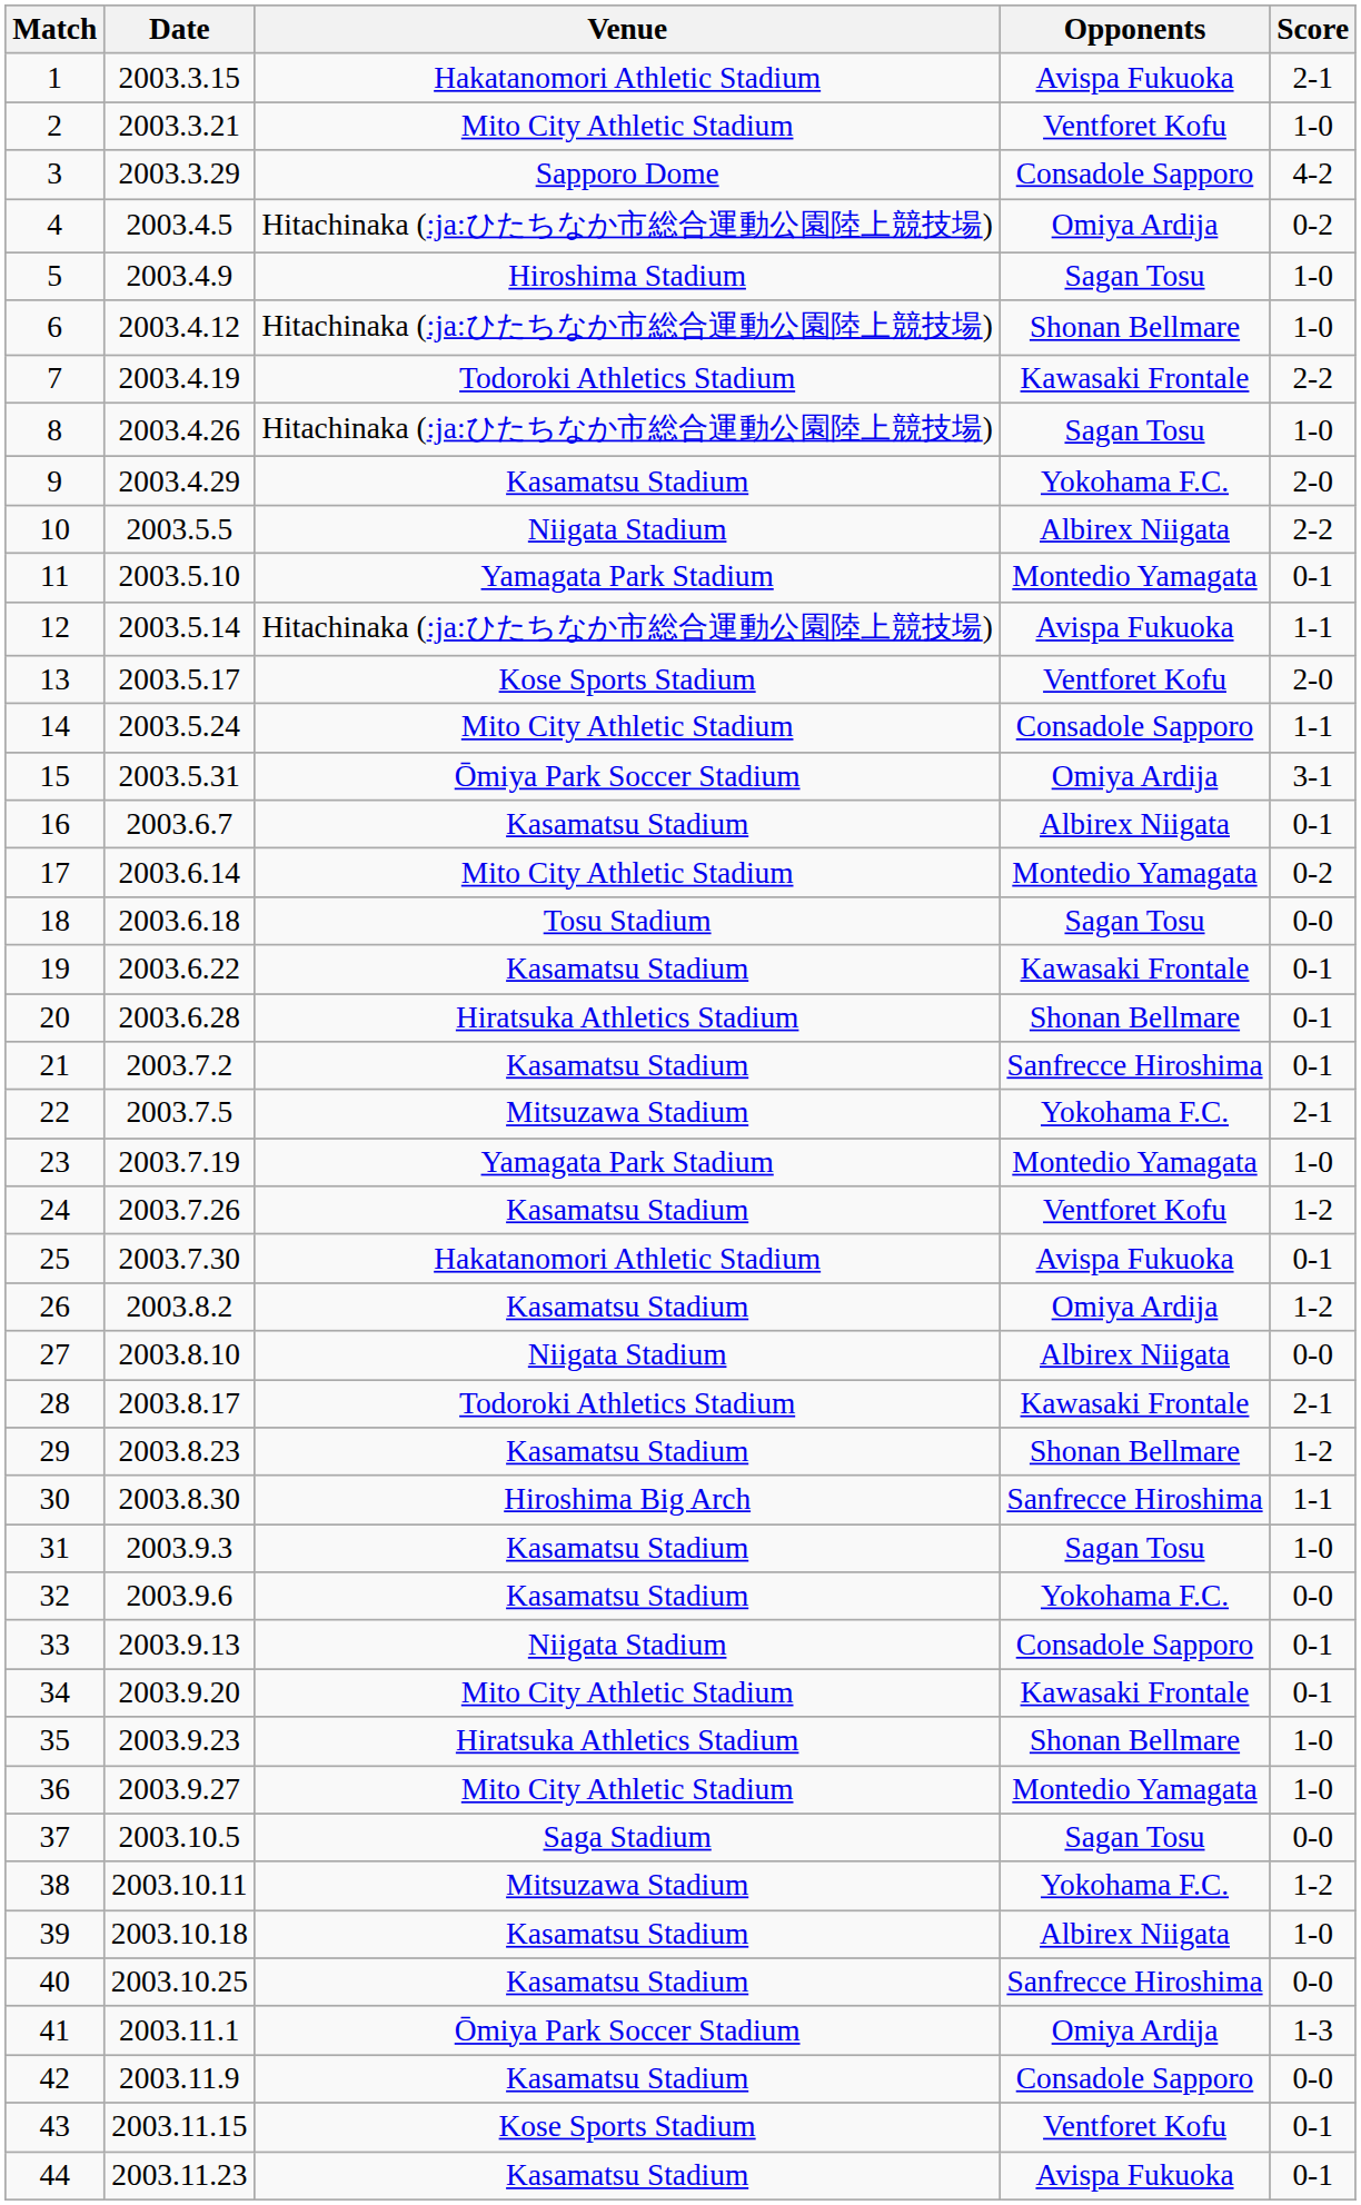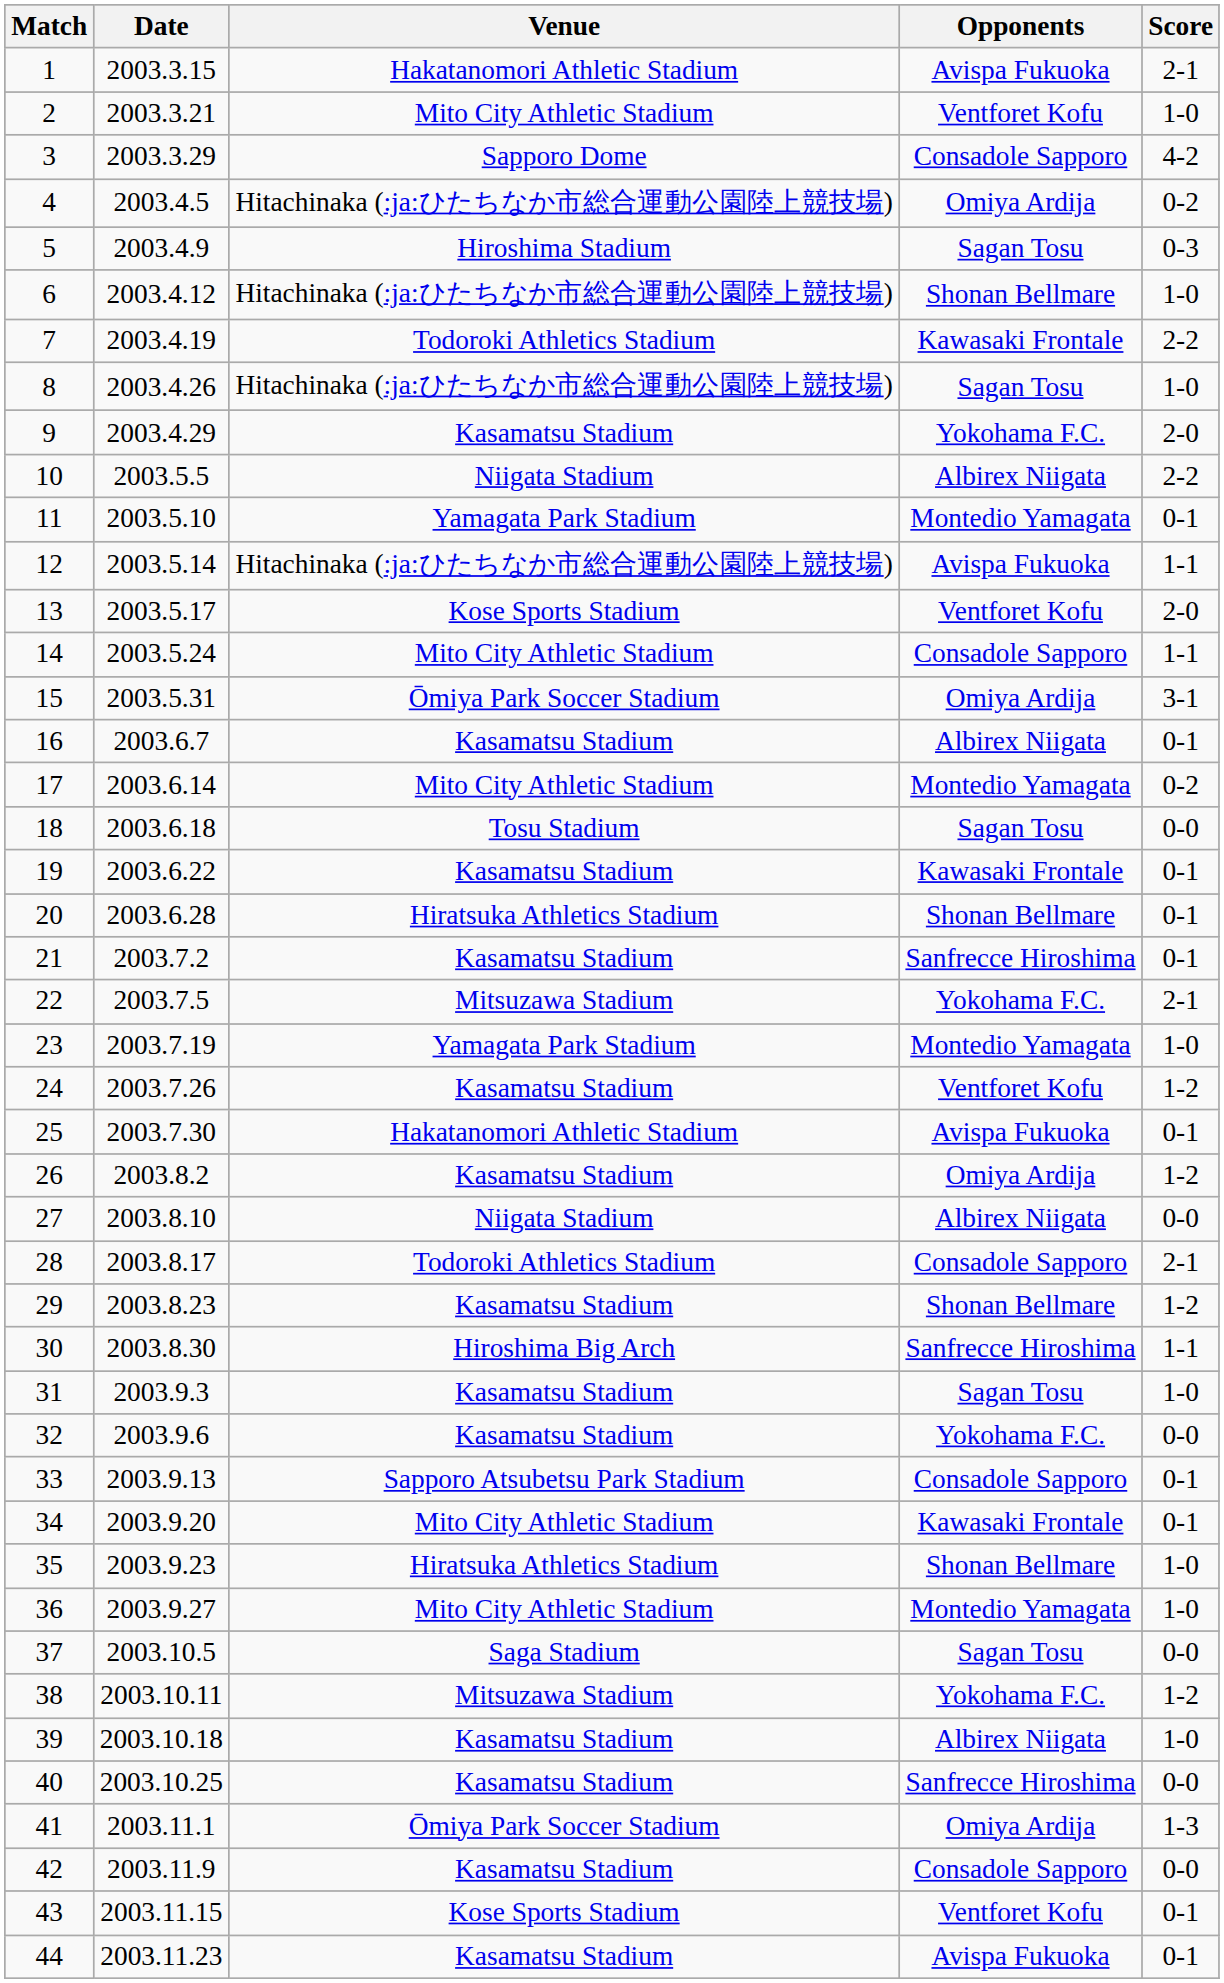5 | Score: 1-0 -> 0-3
28 | Opponents: Kawasaki Frontale -> Consadole Sapporo
33 | Venue: Niigata Stadium -> Sapporo Atsubetsu Park Stadium
